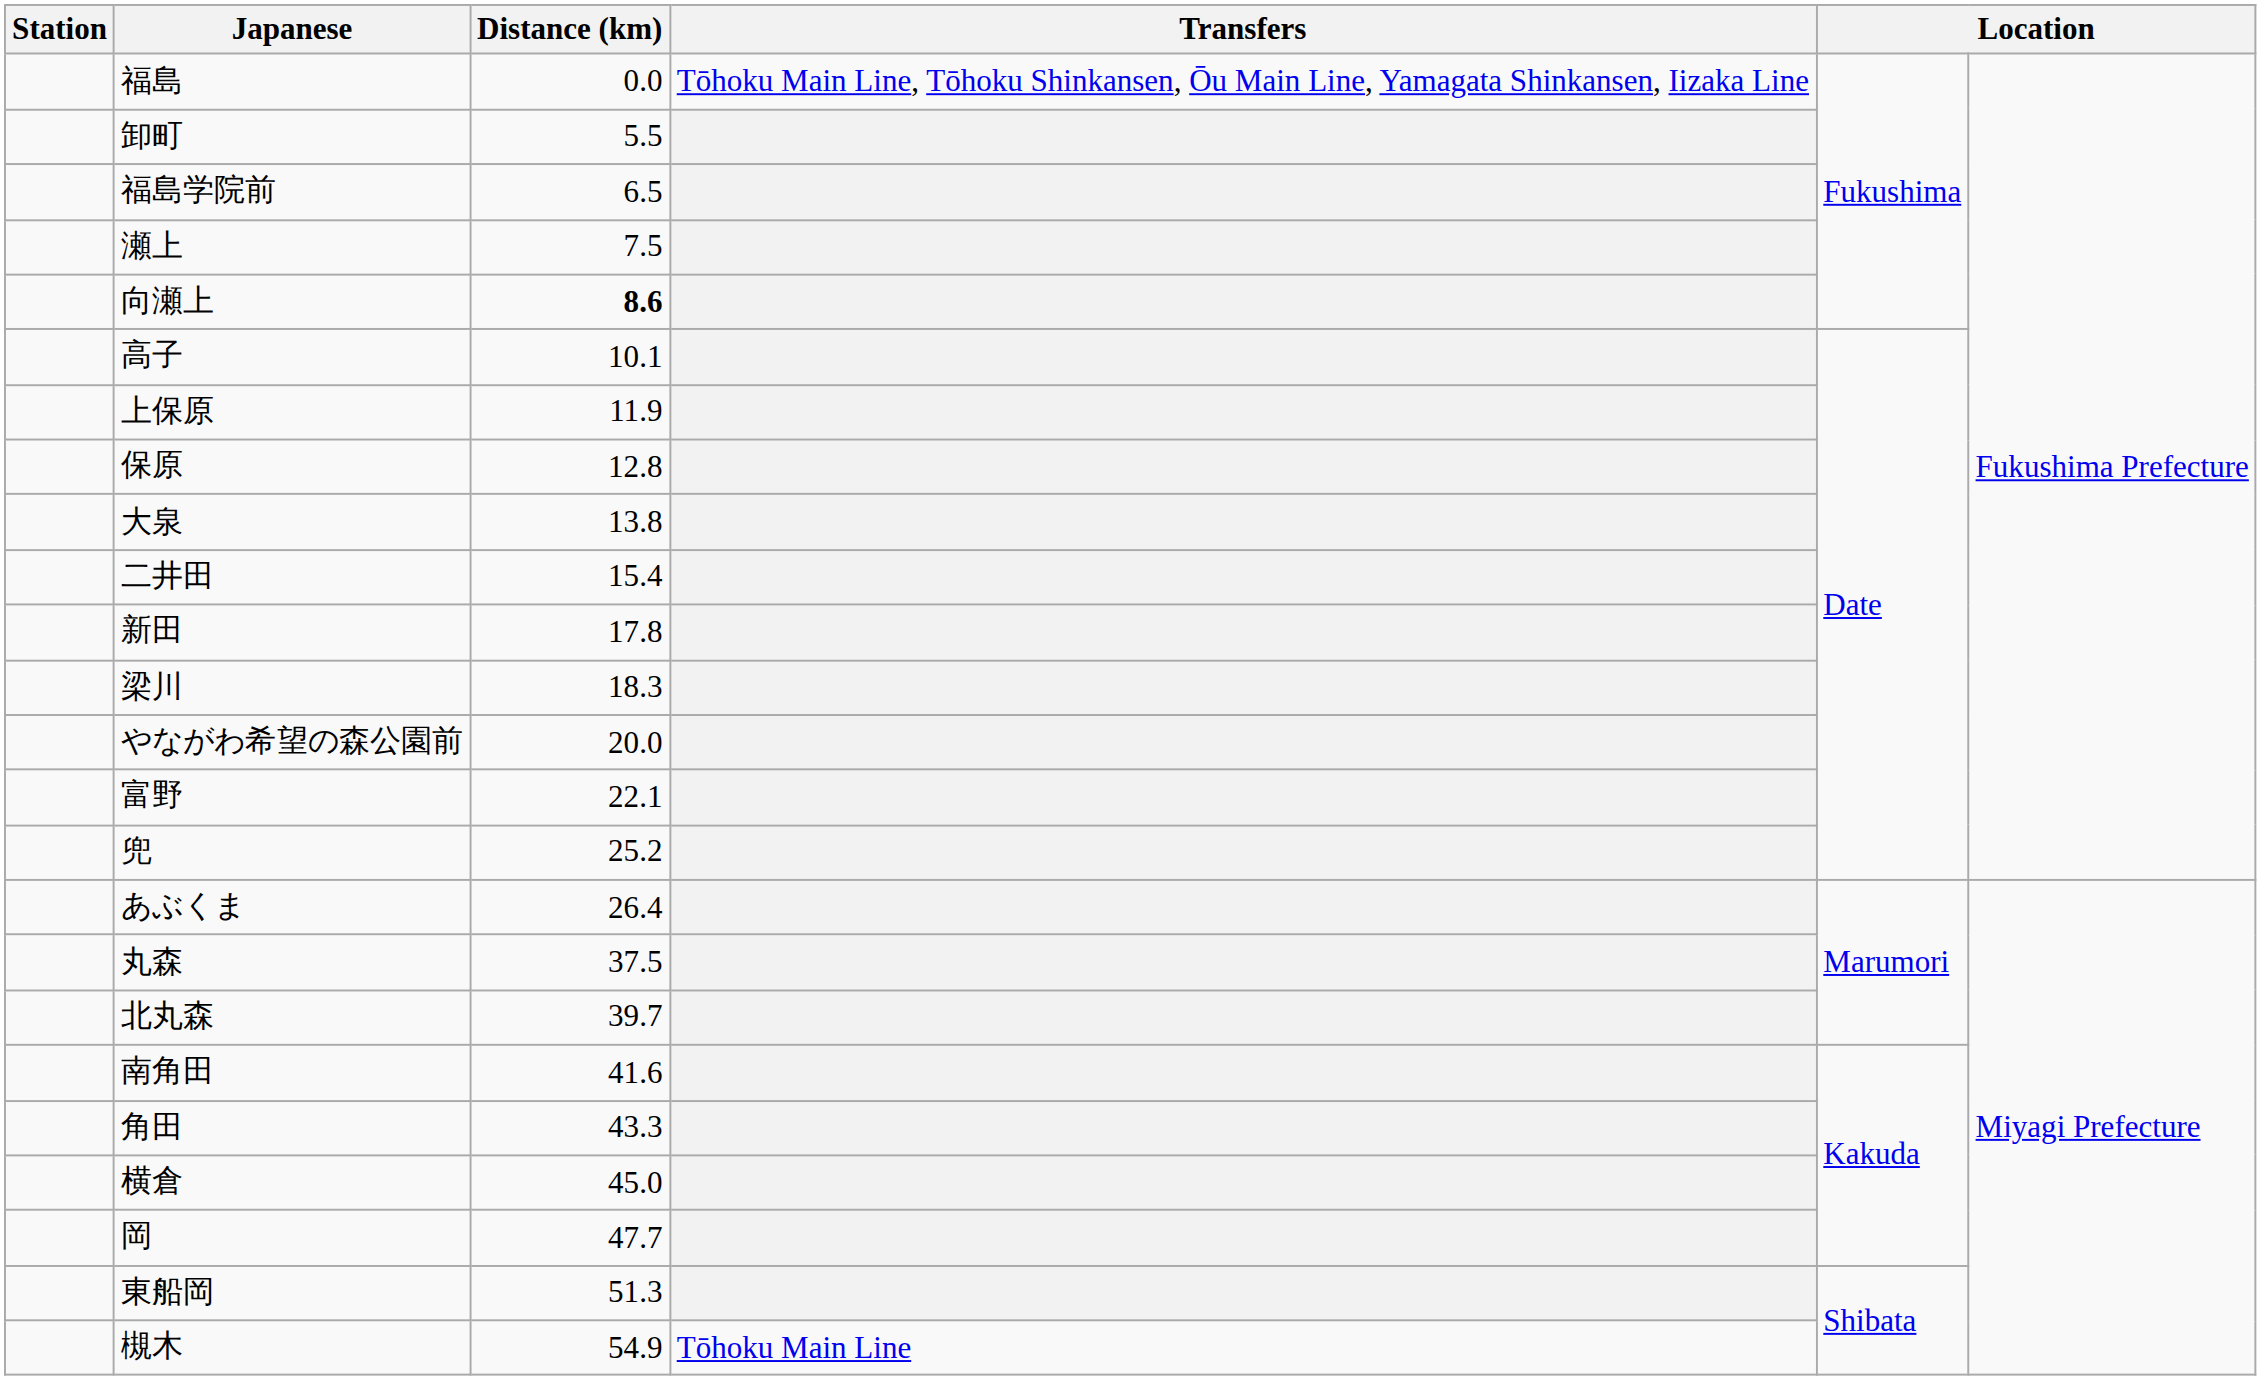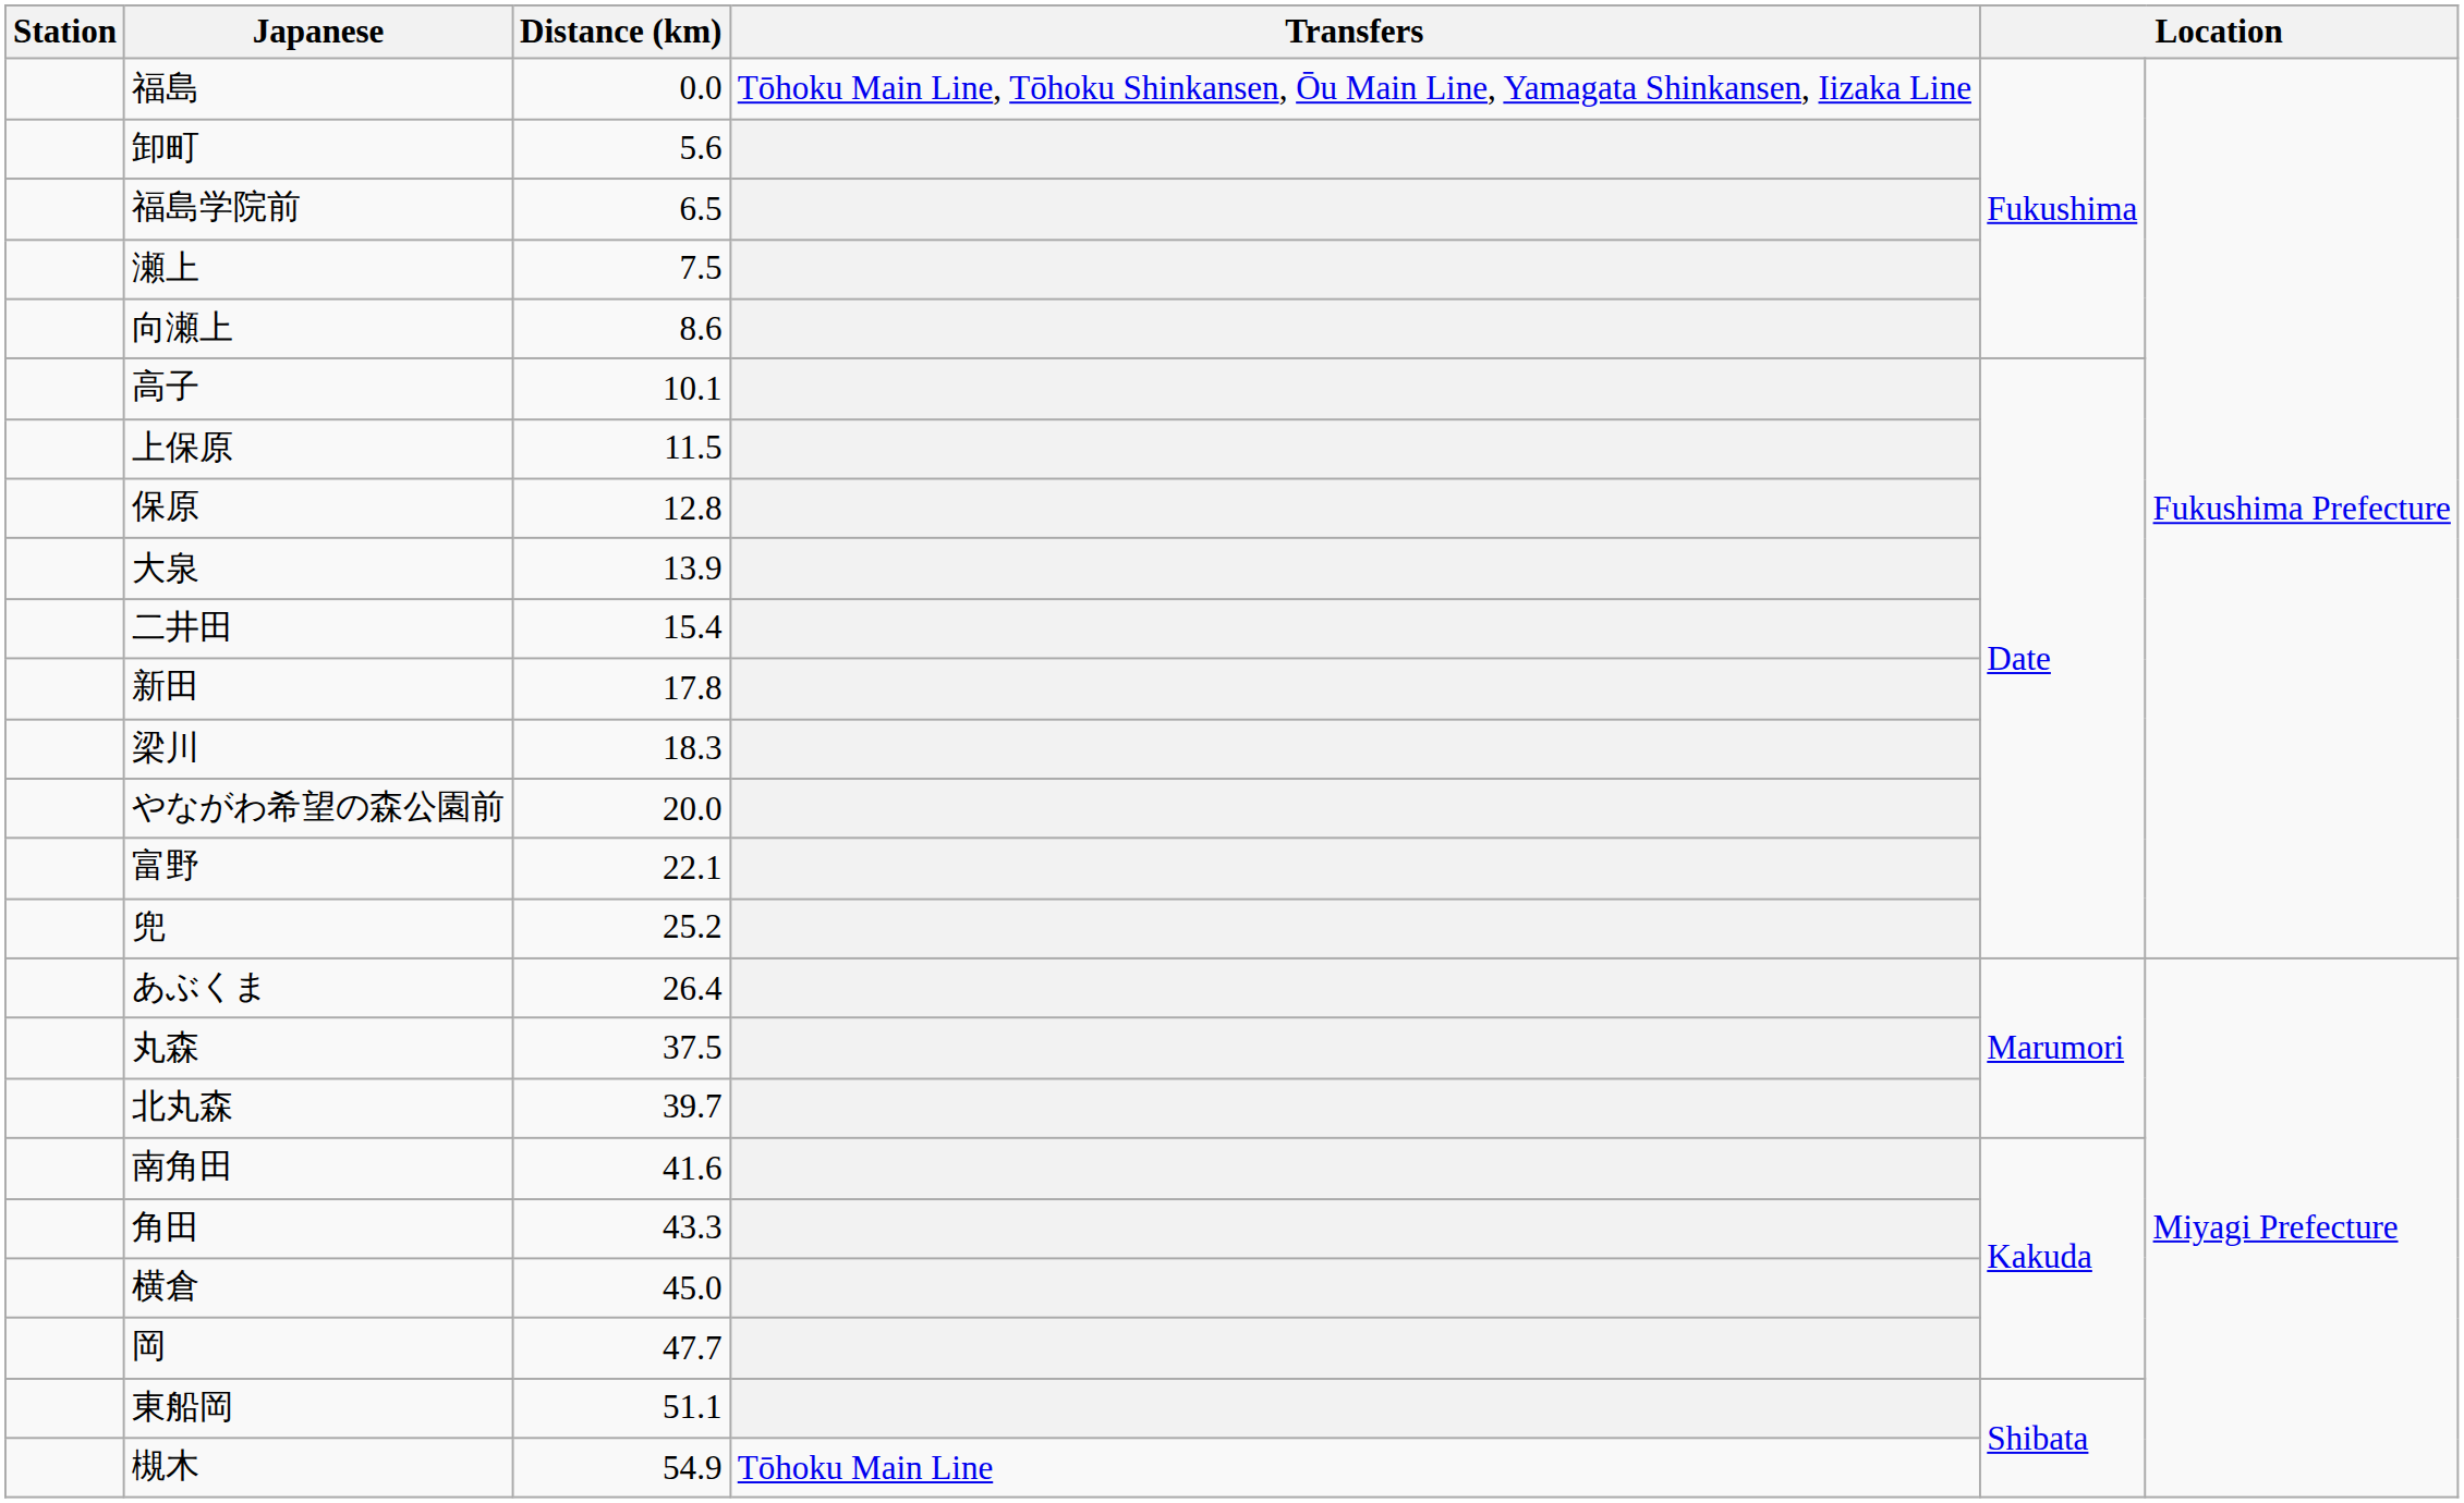卸町 | Distance (km): 5.5 -> 5.6
向瀬上 | Distance (km): bold -> normal
上保原 | Distance (km): 11.9 -> 11.5
大泉 | Distance (km): 13.8 -> 13.9
東船岡 | Distance (km): 51.3 -> 51.1
